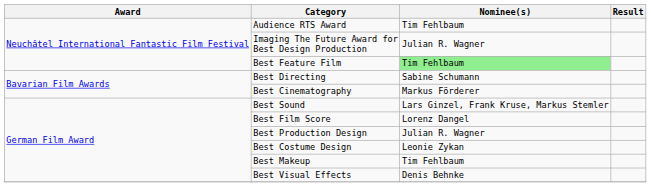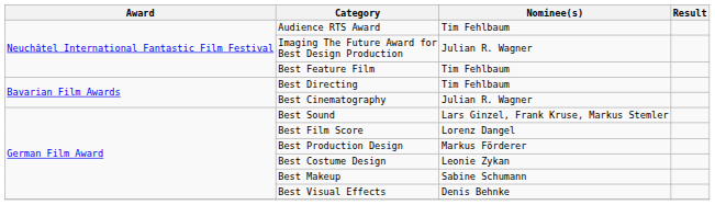Best Feature Film | Nominee(s): lightgreen background -> no background
Best Directing | Nominee(s): Sabine Schumann -> Tim Fehlbaum
Best Cinematography | Nominee(s): Markus Förderer -> Julian R. Wagner
Best Production Design | Nominee(s): Julian R. Wagner -> Markus Förderer
Best Makeup | Nominee(s): Tim Fehlbaum -> Sabine Schumann
